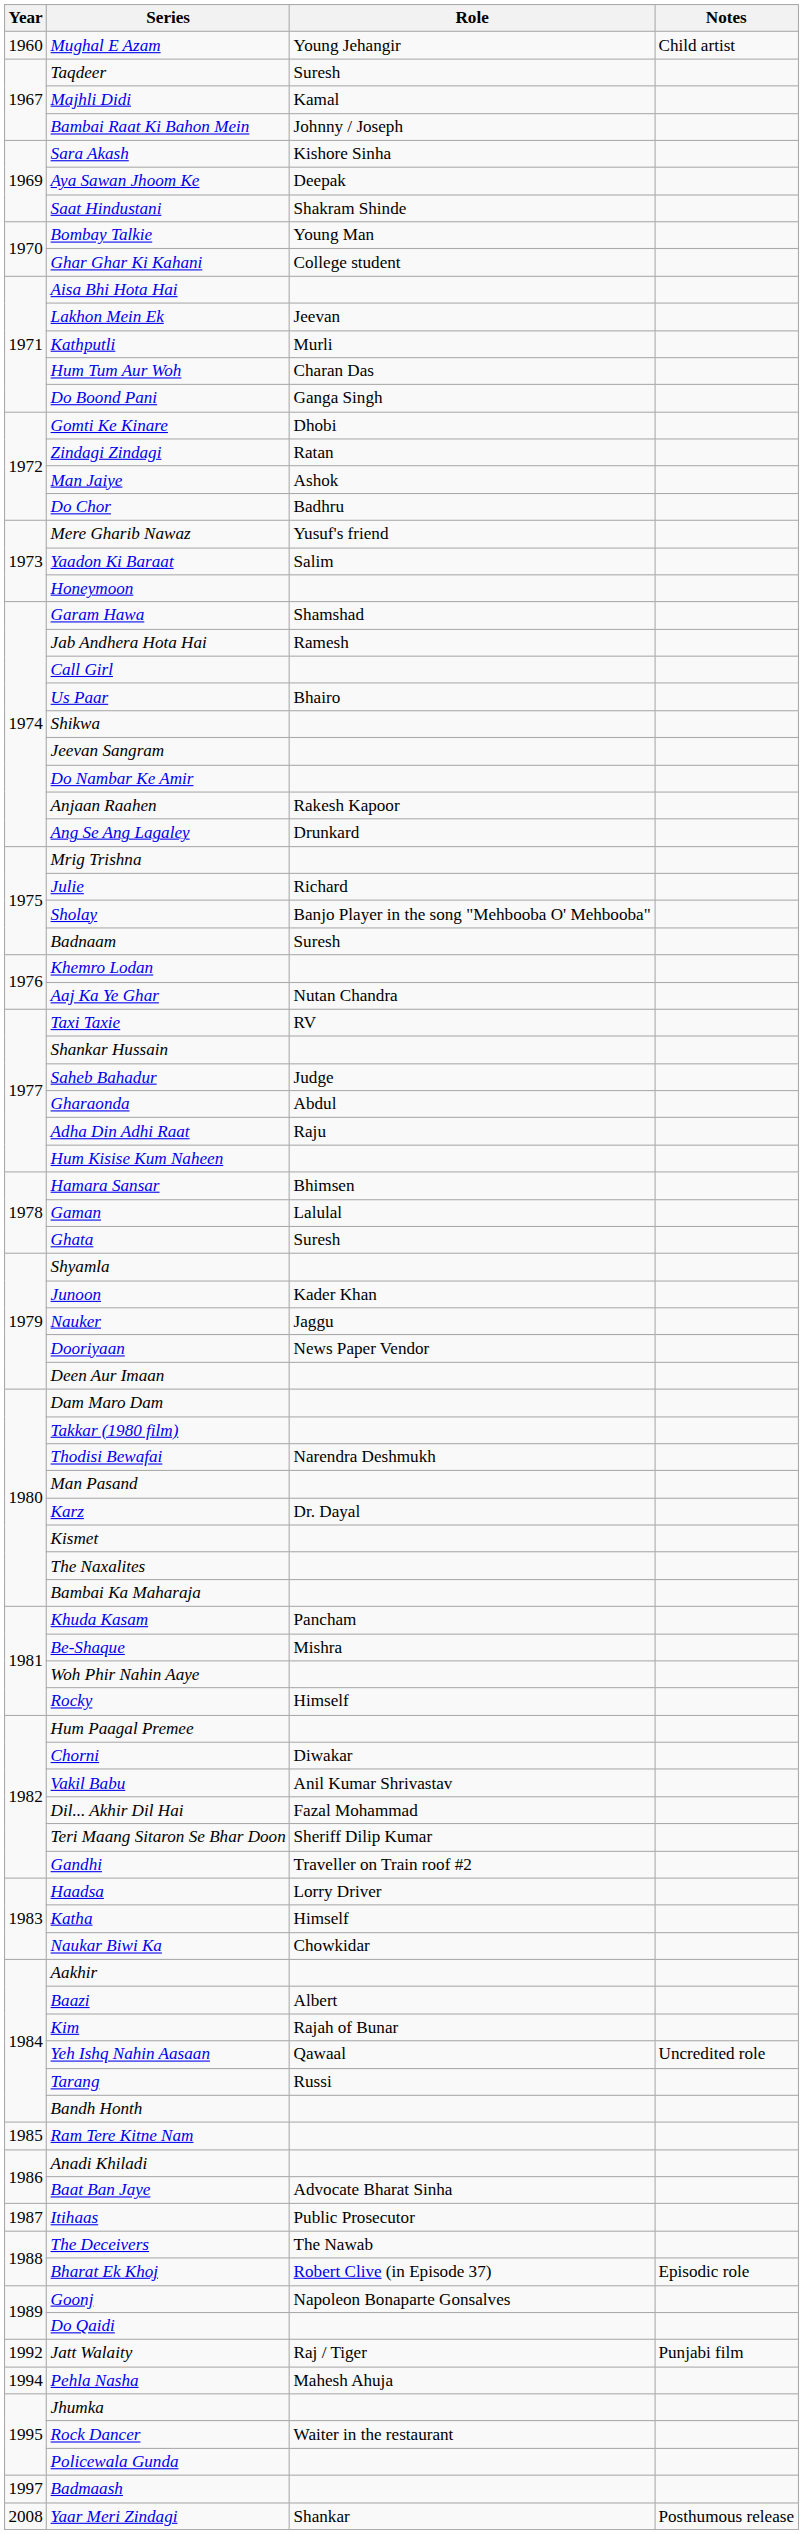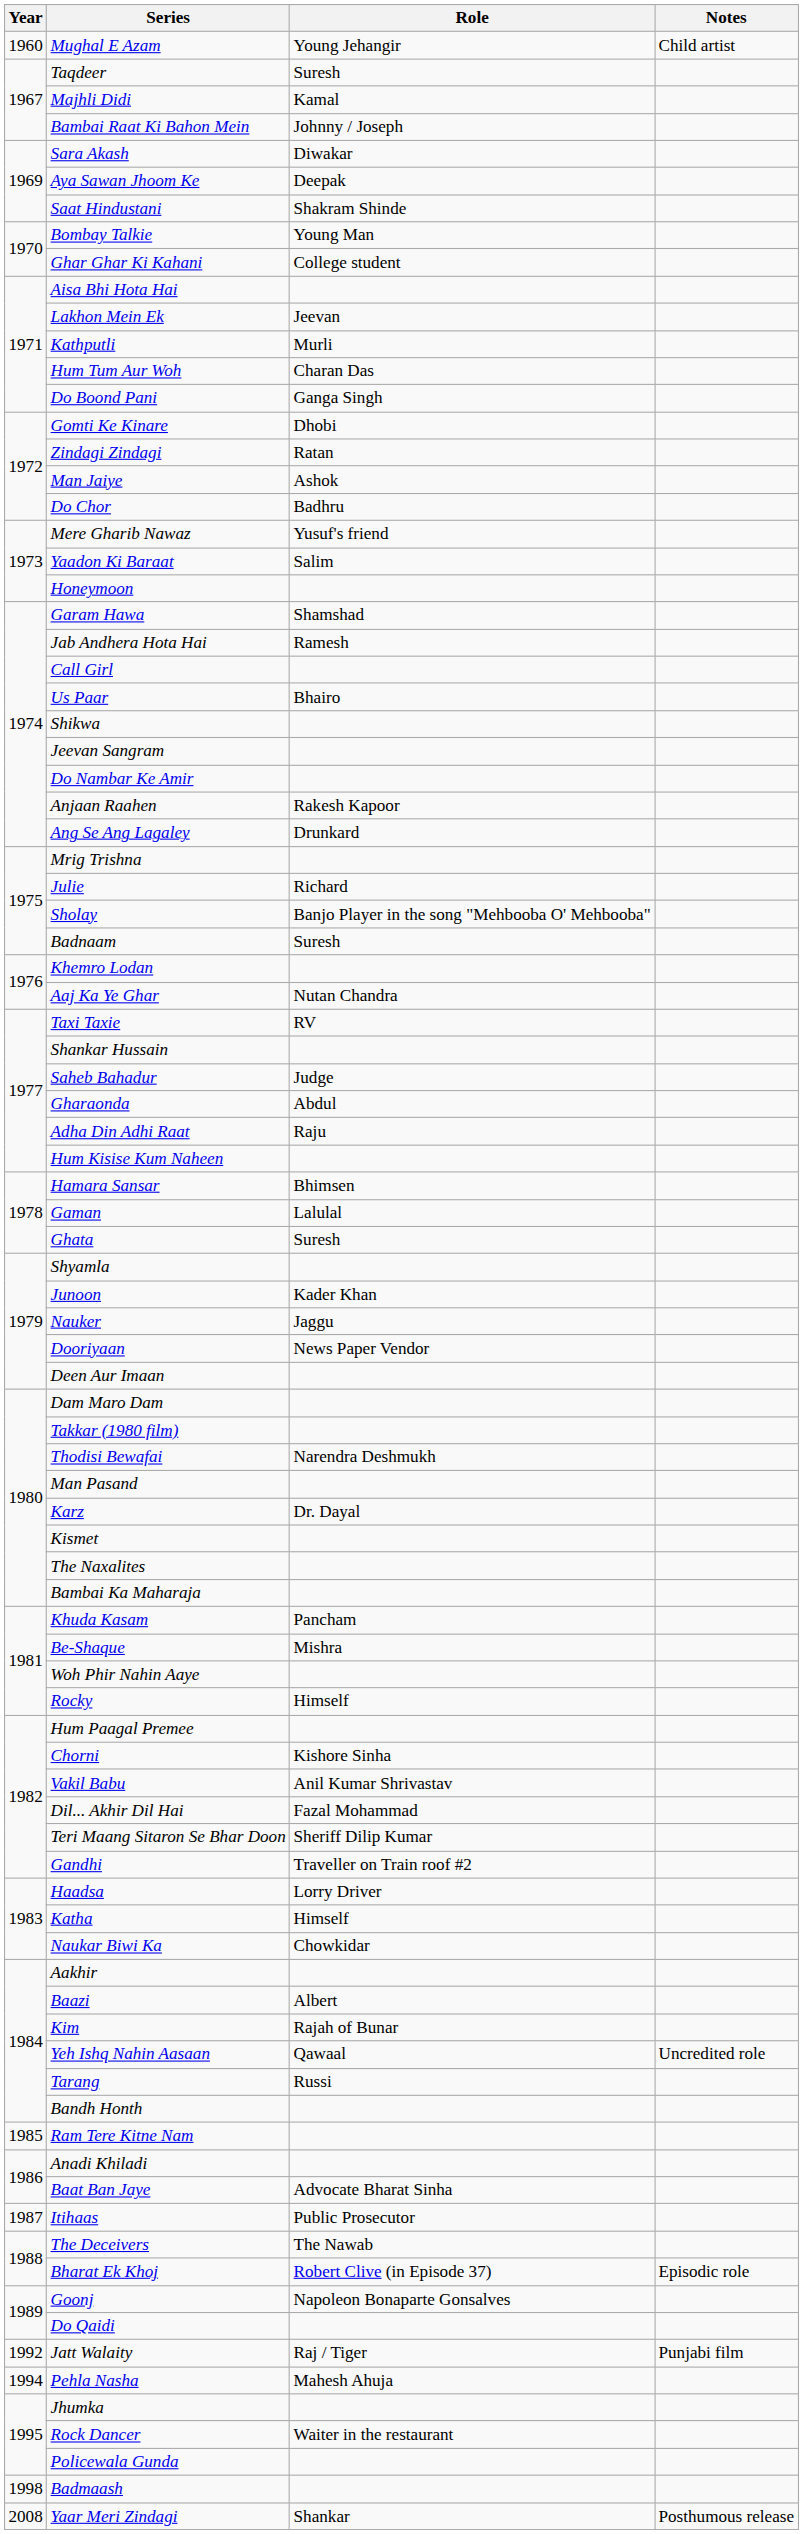Sara Akash | Role: Kishore Sinha -> Diwakar
Chorni | Role: Diwakar -> Kishore Sinha
Badmaash | Year: 1997 -> 1998
